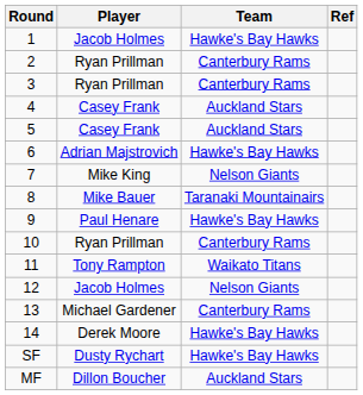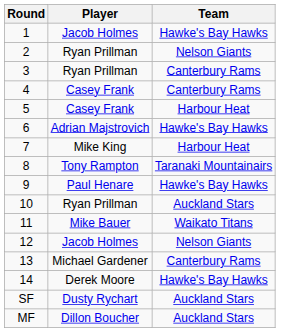- column: Ref
2 | Team: Canterbury Rams -> Nelson Giants
4 | Team: Auckland Stars -> Canterbury Rams
5 | Team: Auckland Stars -> Harbour Heat
7 | Team: Nelson Giants -> Harbour Heat
8 | Player: Mike Bauer -> Tony Rampton
10 | Team: Canterbury Rams -> Auckland Stars
11 | Player: Tony Rampton -> Mike Bauer
SF | Team: Hawke's Bay Hawks -> Auckland Stars
